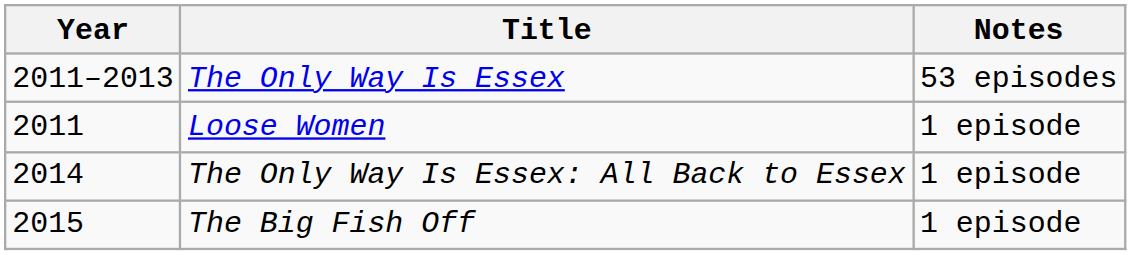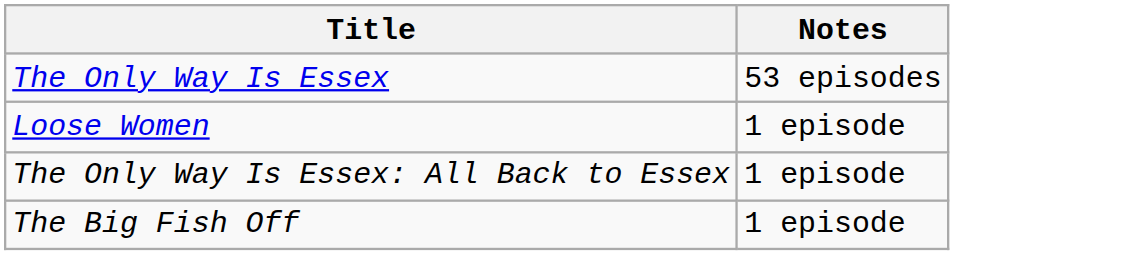- column: Year | 2011–2013 | 2011 | 2014 | 2015
